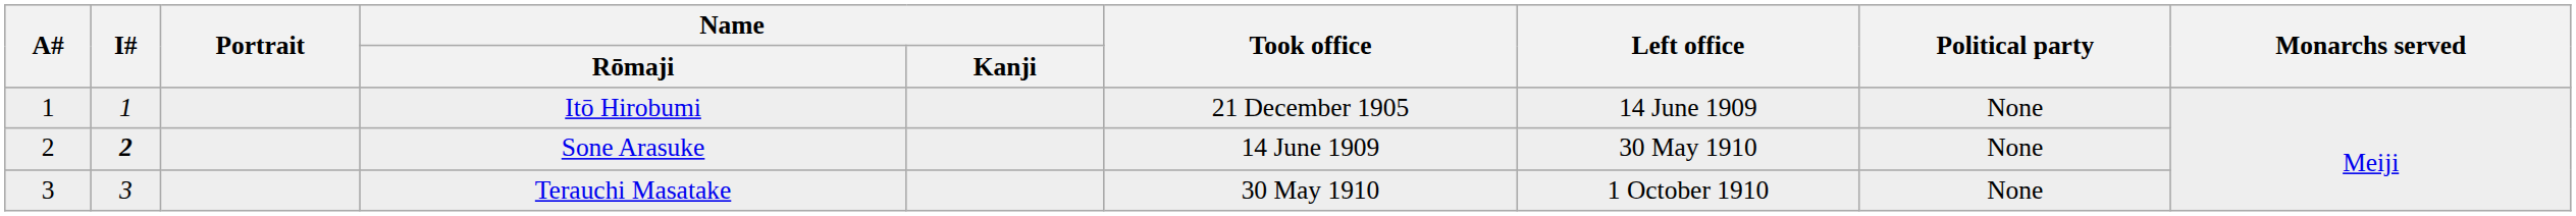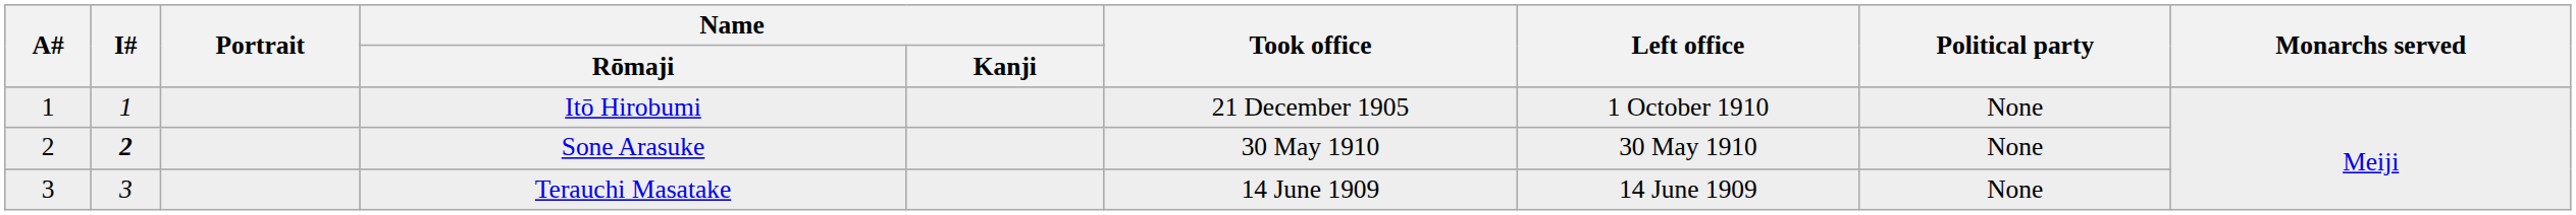Itō Hirobumi | Left office: 14 June 1909 -> 1 October 1910
Sone Arasuke | Took office: 14 June 1909 -> 30 May 1910
Terauchi Masatake | Took office: 30 May 1910 -> 14 June 1909
Terauchi Masatake | Left office: 1 October 1910 -> 14 June 1909
